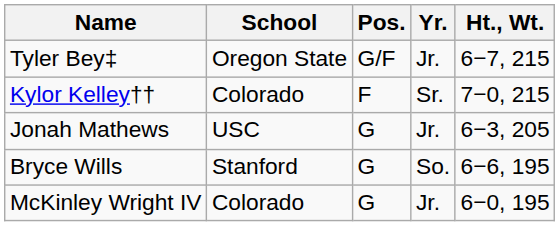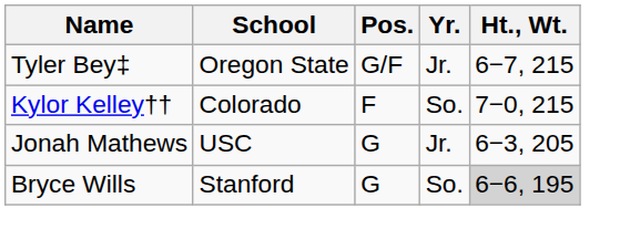Kylor Kelley†† | Yr.: Sr. -> So.
Bryce Wills | Ht., Wt.: no background -> lightgrey background
- row: McKinley Wright IV | Colorado | G | Jr. | 6−0, 195
